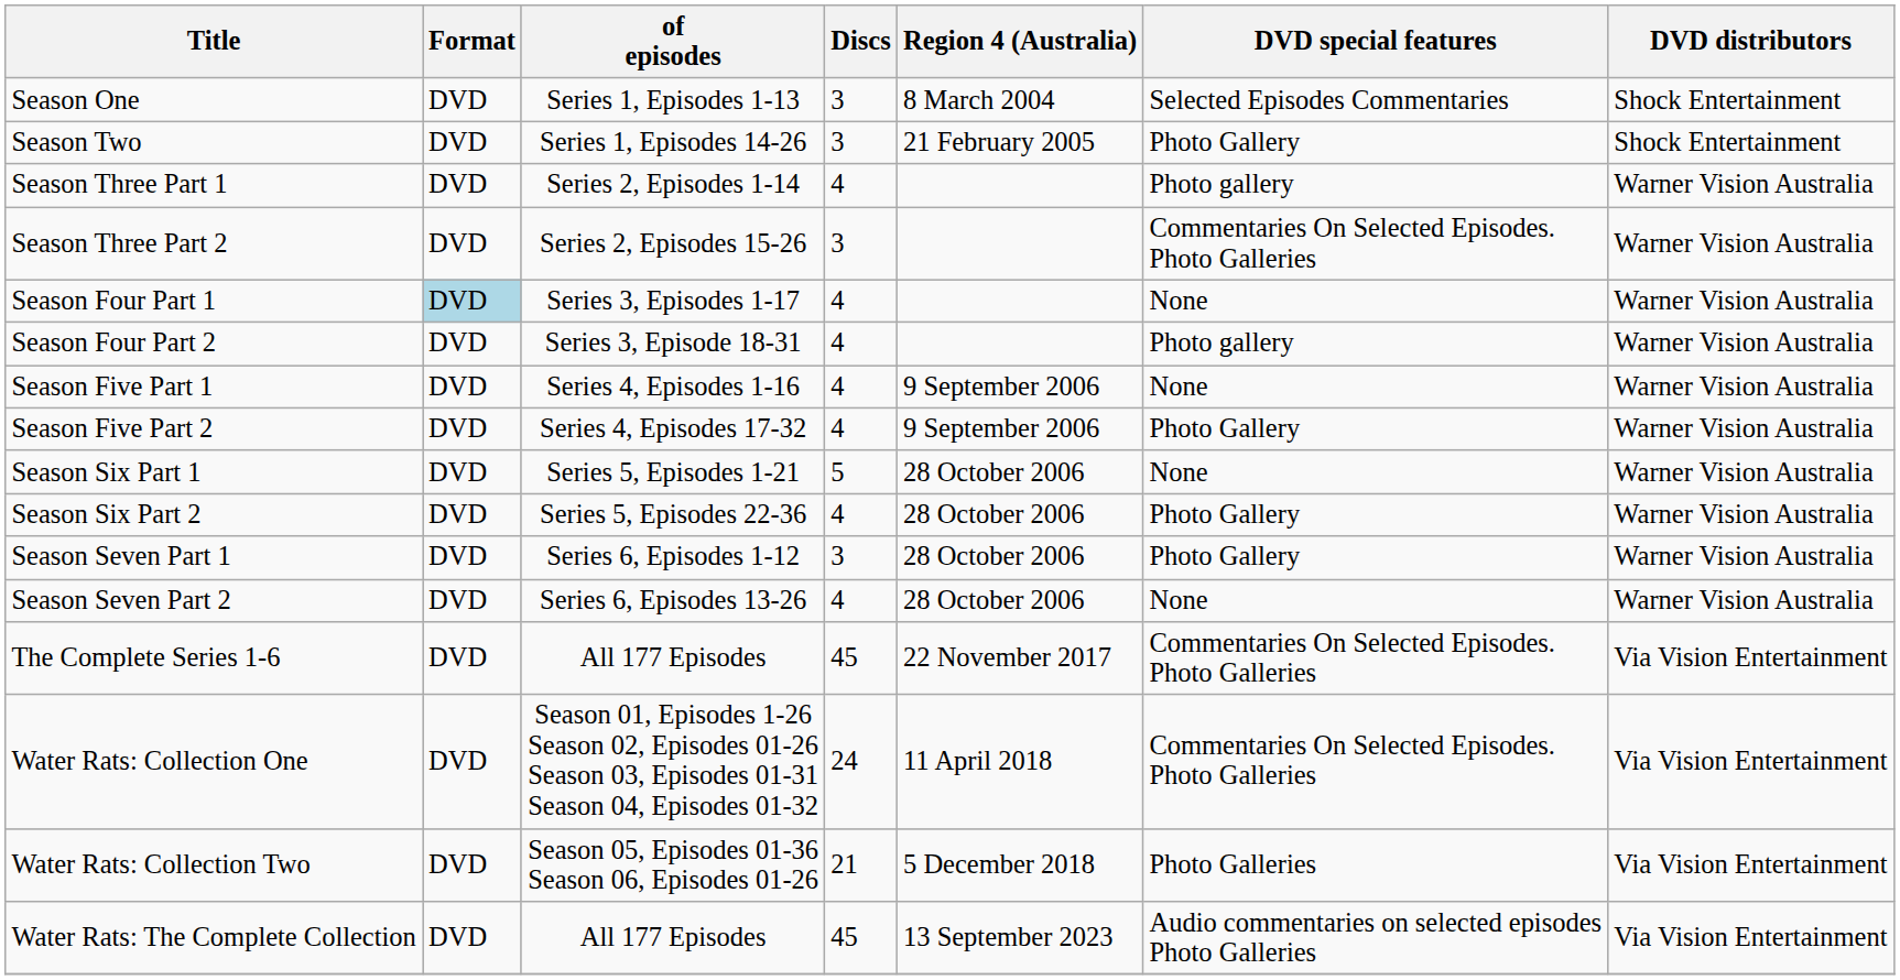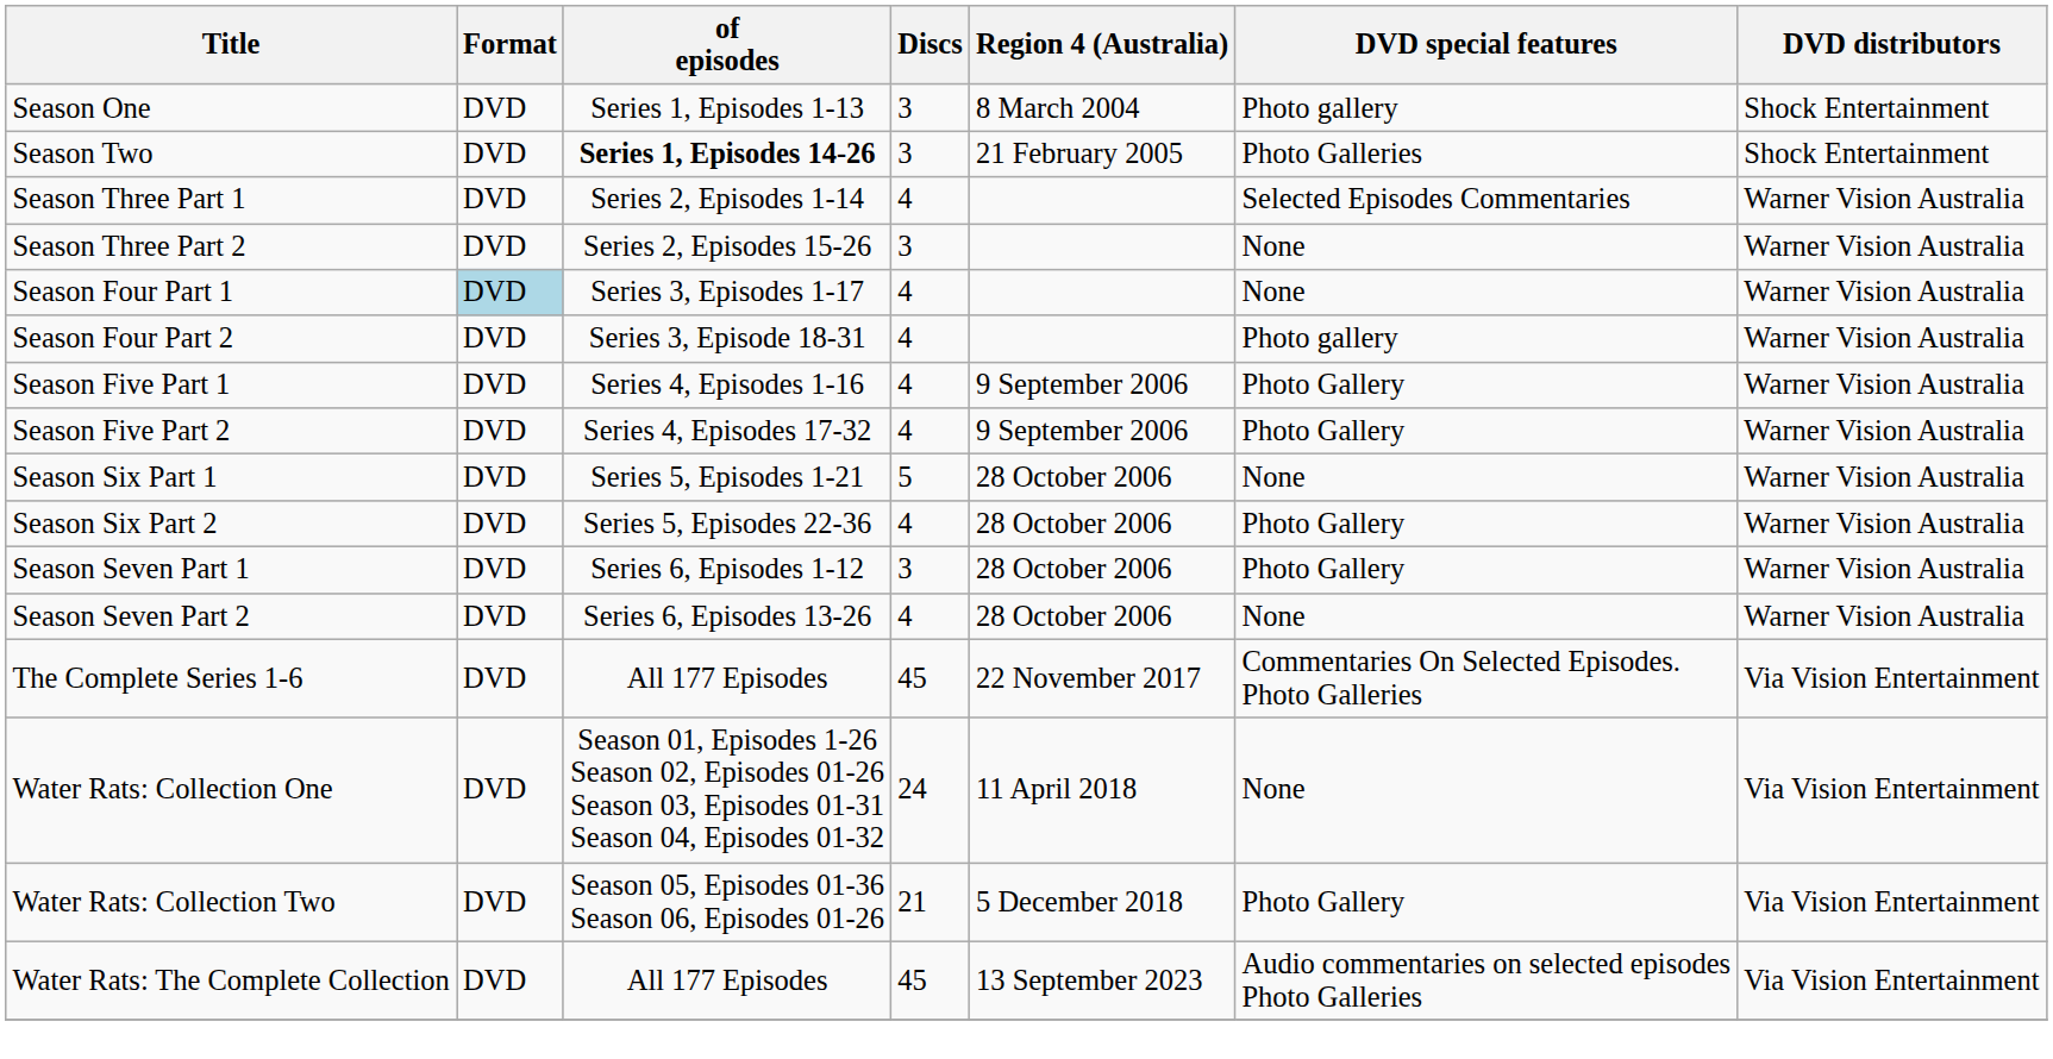Season One | DVD special features: Selected Episodes Commentaries -> Photo gallery
Season Two | of episodes: normal -> bold
Season Two | DVD special features: Photo Gallery -> Photo Galleries
Season Three Part 1 | DVD special features: Photo gallery -> Selected Episodes Commentaries
Season Three Part 2 | DVD special features: Commentaries On Selected Episodes. Photo Galleries -> None
Season Five Part 1 | DVD special features: None -> Photo Gallery
Water Rats: Collection One | DVD special features: Commentaries On Selected Episodes. Photo Galleries -> None
Water Rats: Collection Two | DVD special features: Photo Galleries -> Photo Gallery
